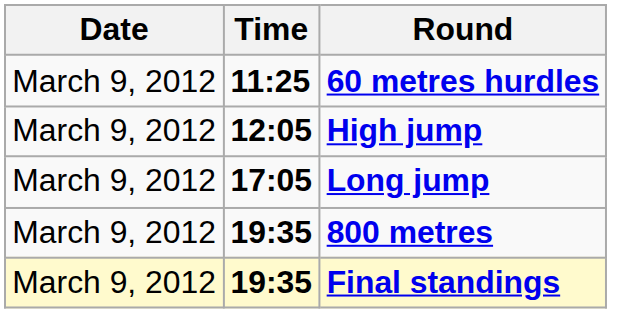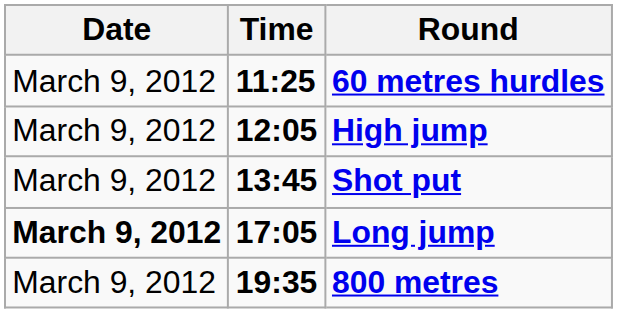+ row: March 9, 2012 | 13:45 | Shot put
Long jump | Date: normal -> bold
- row: March 9, 2012 | 19:35 | Final standings
